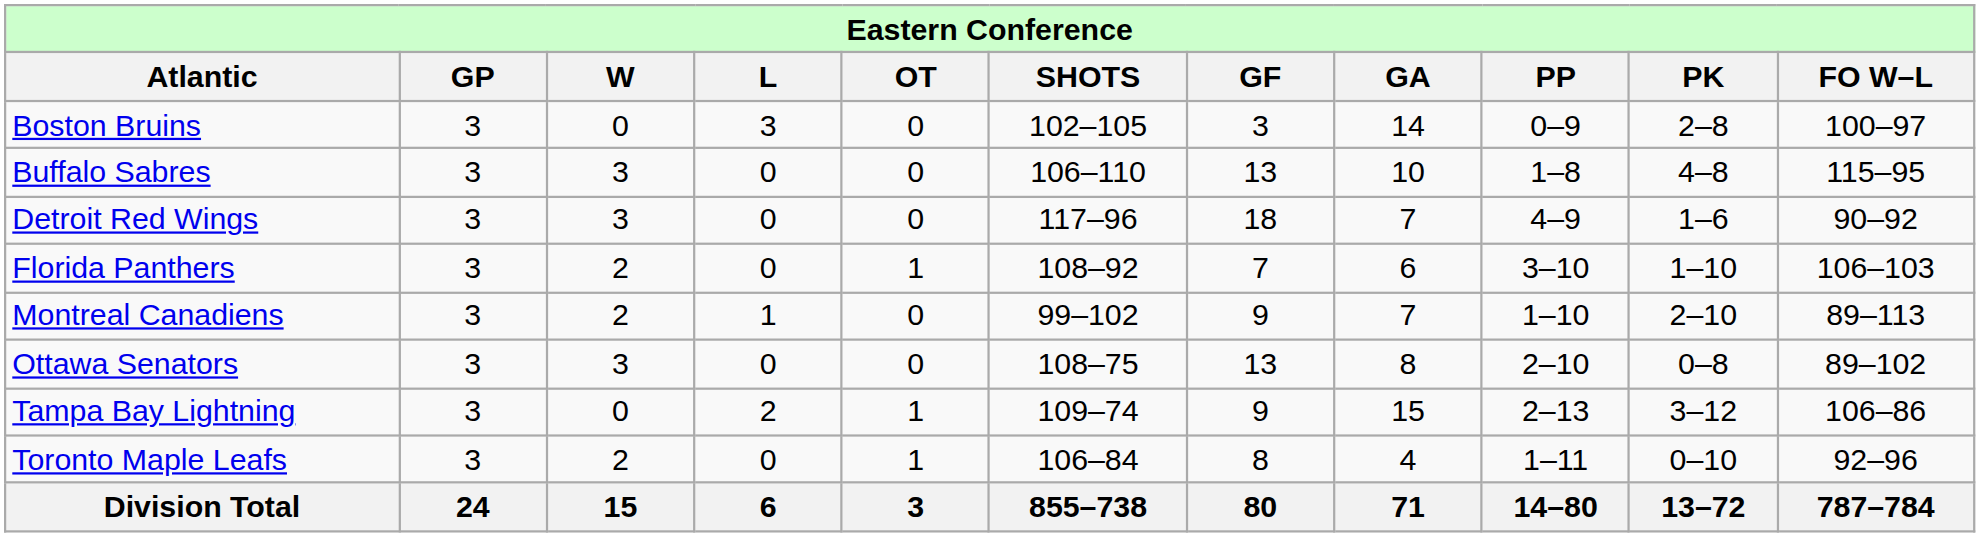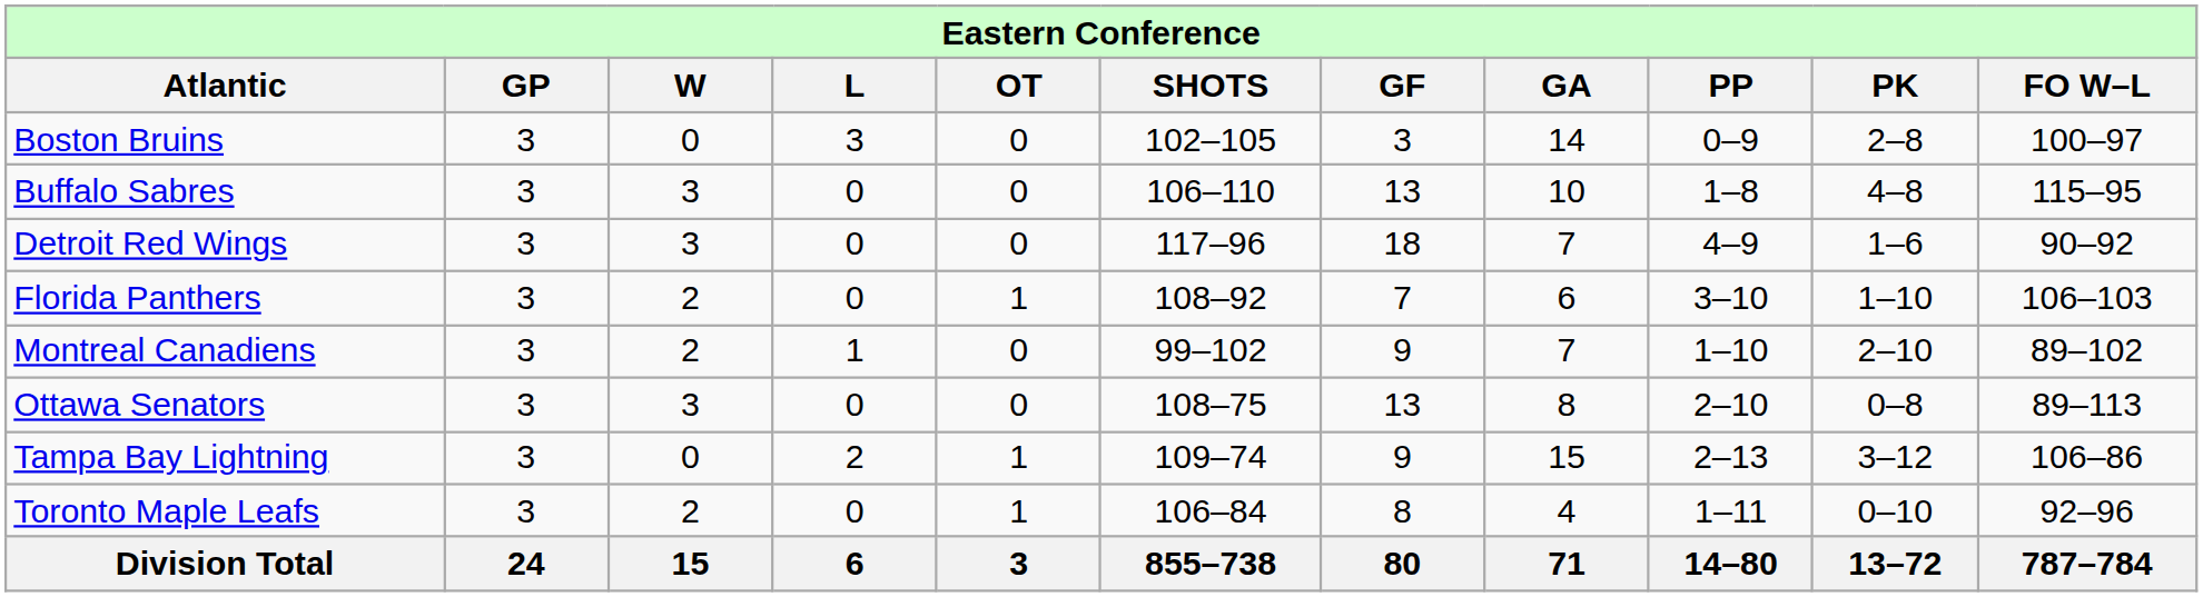Montreal Canadiens | column 11: 89–113 -> 89–102
Ottawa Senators | column 11: 89–102 -> 89–113
